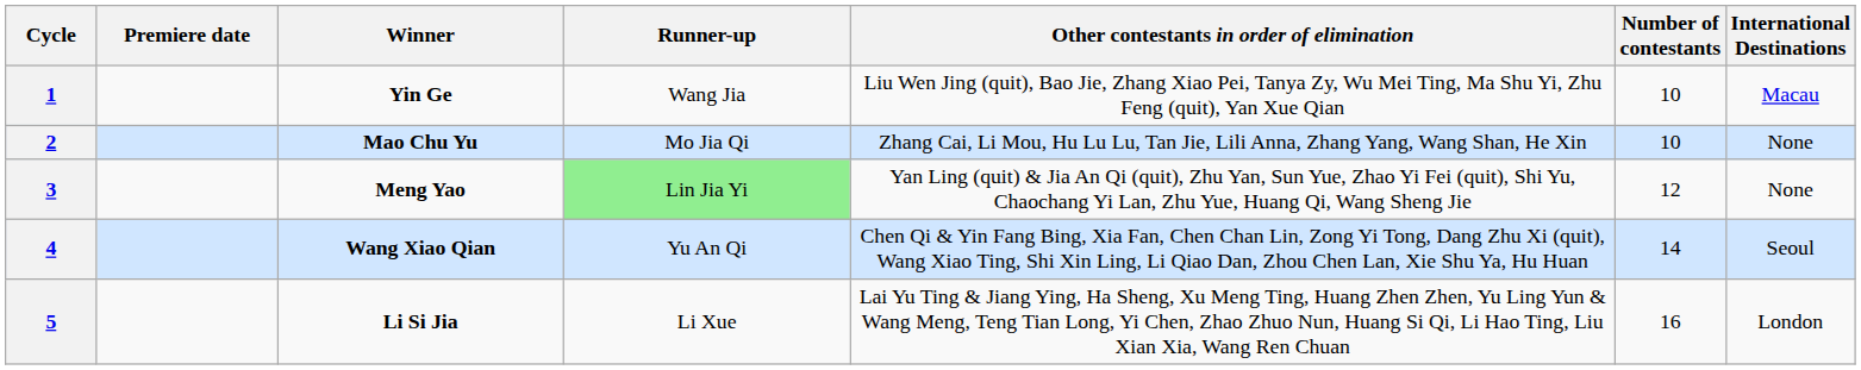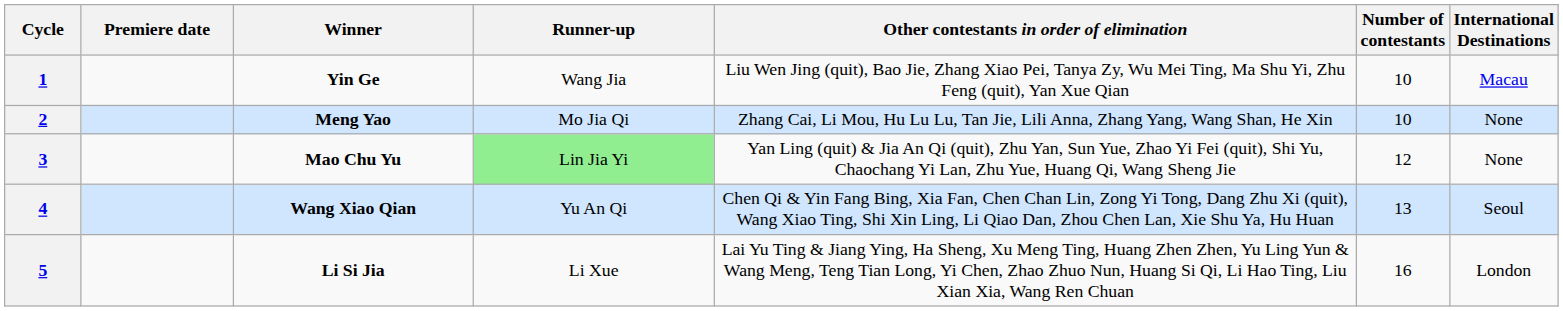2 | Winner: Mao Chu Yu -> Meng Yao
3 | Winner: Meng Yao -> Mao Chu Yu
4 | Number of contestants: 14 -> 13
